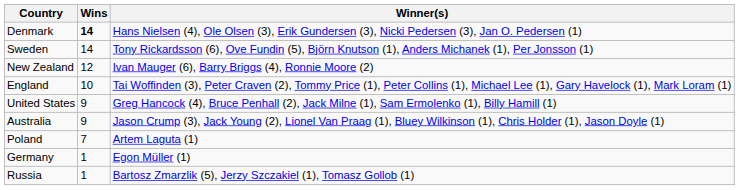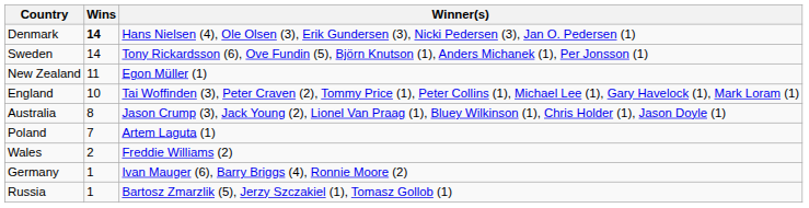New Zealand | Wins: 12 -> 11
New Zealand | Winner(s): Ivan Mauger (6), Barry Briggs (4), Ronnie Moore (2) -> Egon Müller (1)
- row: United States | 9 | Greg Hancock (4), Bruce Penhall (2), Jack Milne (1), Sam Ermolenko (1), Billy Hamill (1)
Australia | Wins: 9 -> 8
+ row: Wales | 2 | Freddie Williams (2)
Germany | Winner(s): Egon Müller (1) -> Ivan Mauger (6), Barry Briggs (4), Ronnie Moore (2)
